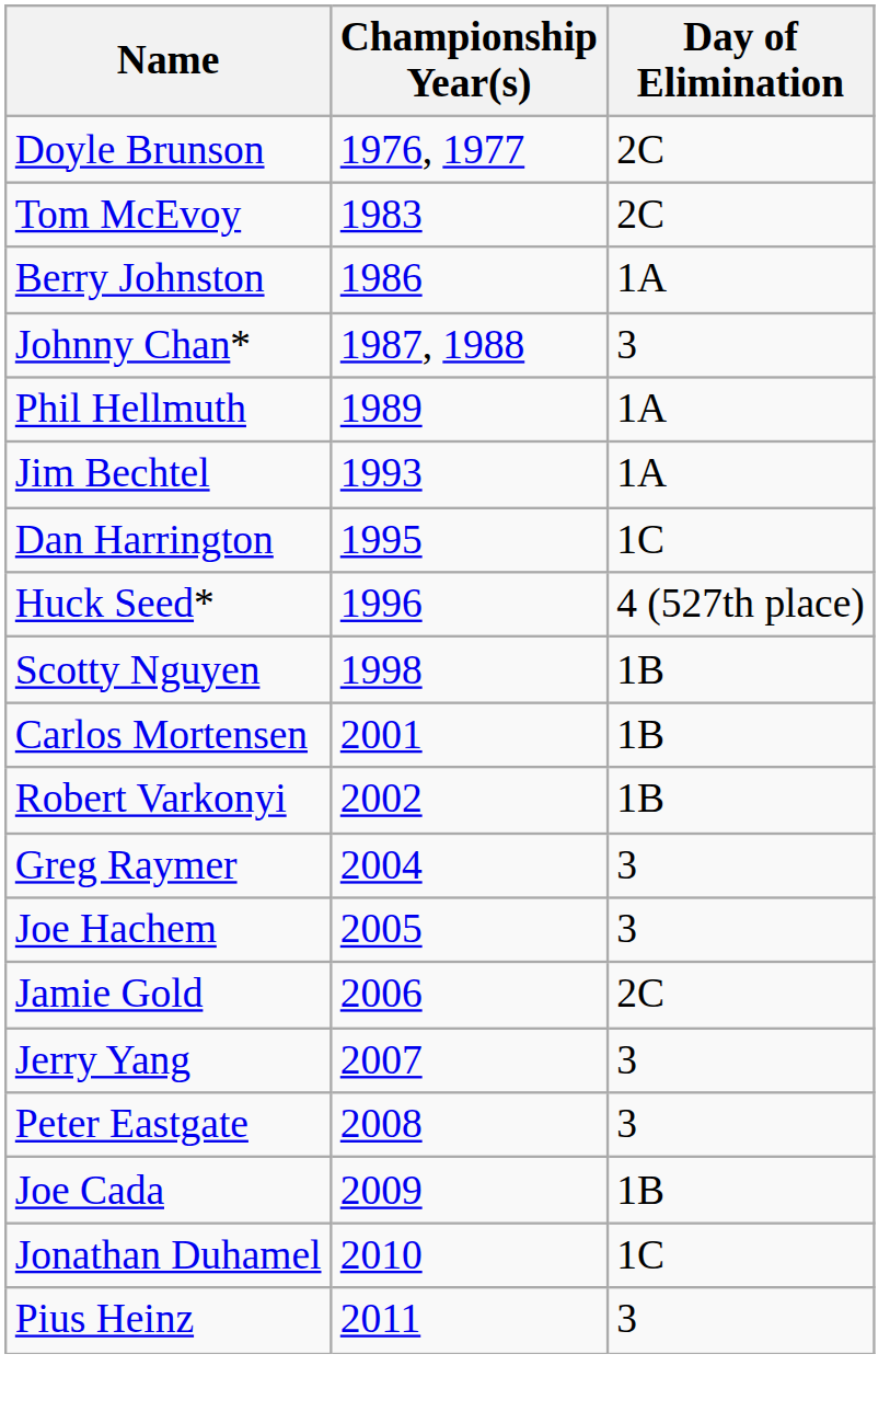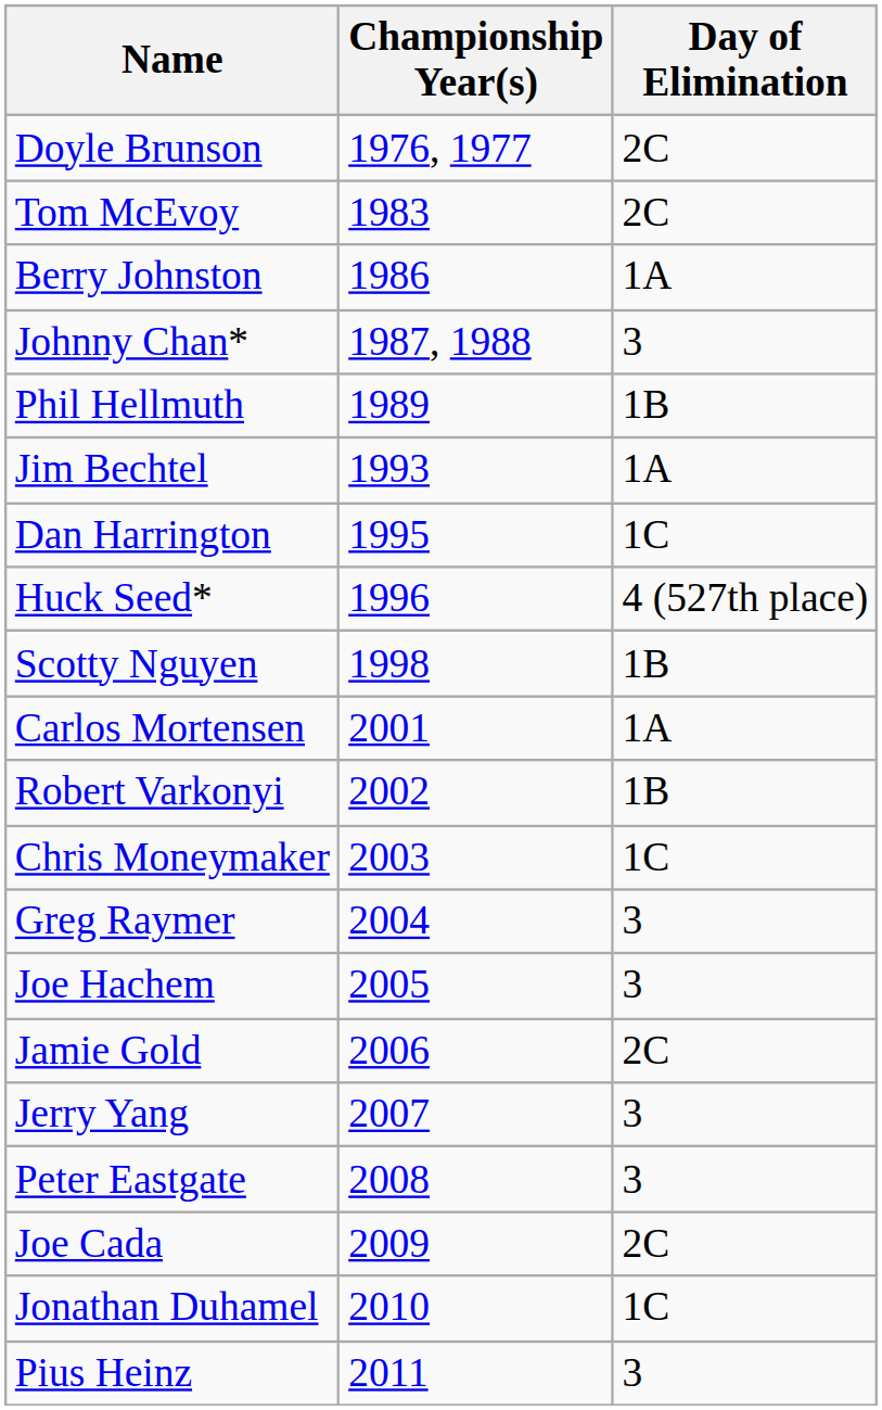Phil Hellmuth | Day of Elimination: 1A -> 1B
Carlos Mortensen | Day of Elimination: 1B -> 1A
+ row: Chris Moneymaker | 2003 | 1C
Joe Cada | Day of Elimination: 1B -> 2C
